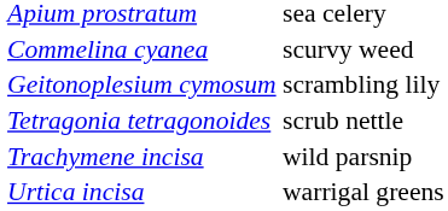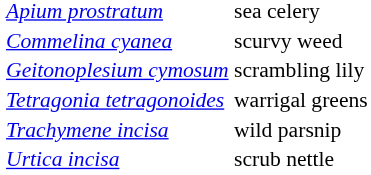Tetragonia tetragonoides | column 2: scrub nettle -> warrigal greens
Urtica incisa | column 2: warrigal greens -> scrub nettle
